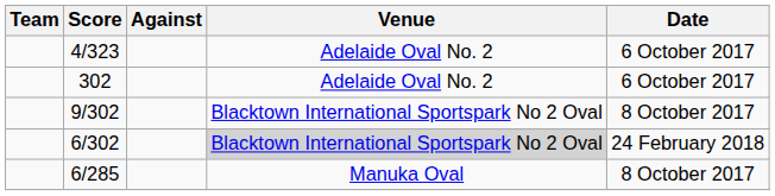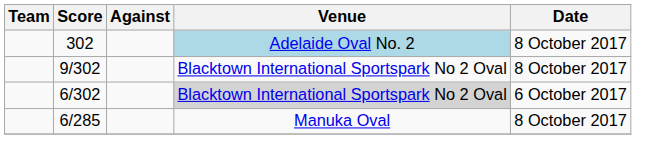- row: 4/323 | Adelaide Oval No. 2 | 6 October 2017
302 | Venue: no background -> lightblue background
302 | Date: 6 October 2017 -> 8 October 2017
6/302 | Date: 24 February 2018 -> 6 October 2017
